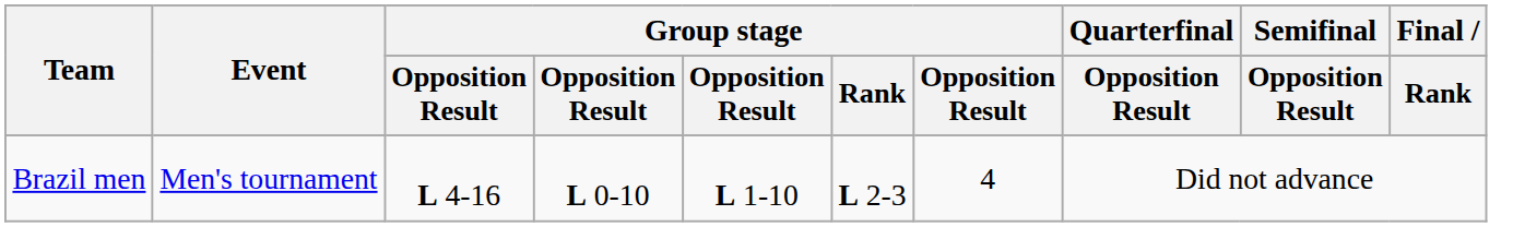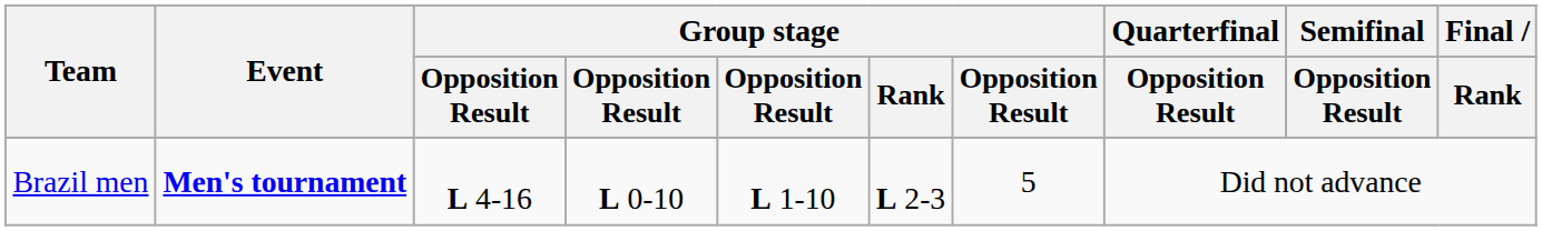Brazil men | Event: normal -> bold
Brazil men | column 7: 4 -> 5
